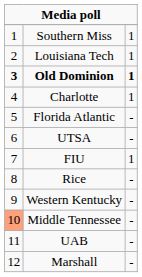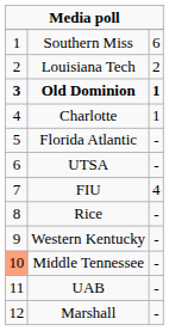Southern Miss | column 3: 1 -> 6
Louisiana Tech | column 3: 1 -> 2
FIU | column 3: 1 -> 4
